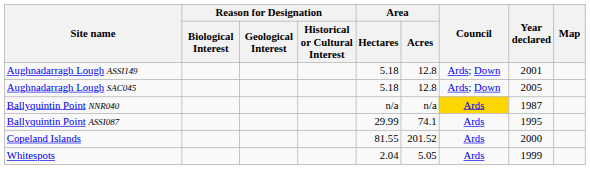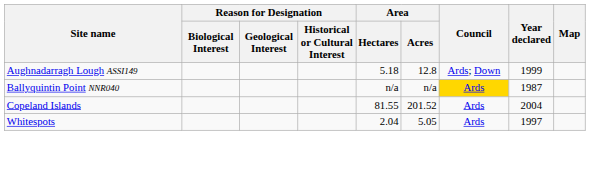Aughnadarragh Lough ASSI149 | Year declared: 2001 -> 1999
- row: Aughnadarragh Lough SAC045 | 5.18 | 12.8 | Ards; Down | 2005
- row: Ballyquintin Point ASSI087 | 29.99 | 74.1 | Ards | 1995
Copeland Islands | Year declared: 2000 -> 2004
Whitespots | Year declared: 1999 -> 1997
